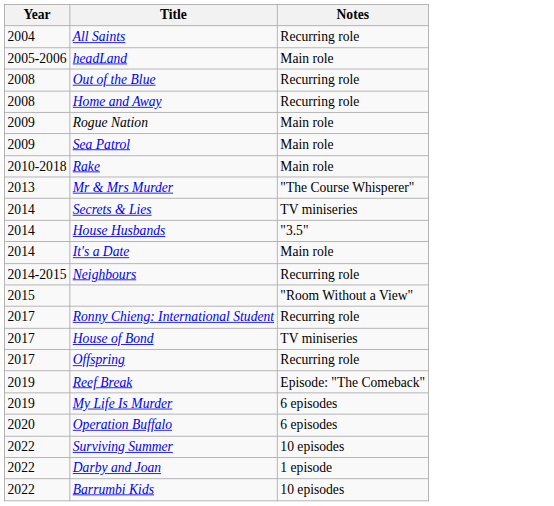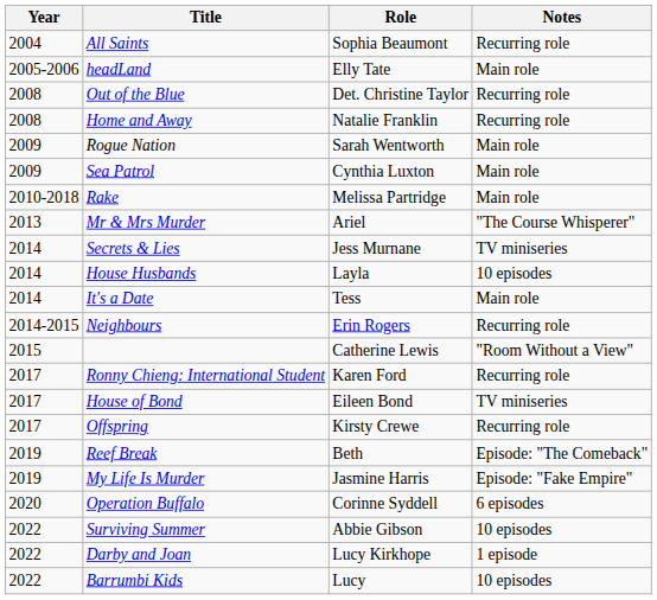+ column: Role | Sophia Beaumont | Elly Tate | Det. Christine Taylor | Natalie Franklin | Sarah Wentworth | Cynthia Luxton | Melissa Partridge | Ariel | Jess Murnane | Layla | Tess | Erin Rogers | Catherine Lewis | Karen Ford | Eileen Bond | Kirsty Crewe | Beth | Jasmine Harris | Corinne Syddell | Abbie Gibson | Lucy Kirkhope | Lucy
House Husbands | Notes: "3.5" -> 10 episodes
My Life Is Murder | Notes: 6 episodes -> Episode: "Fake Empire"
